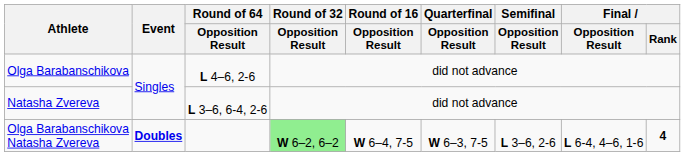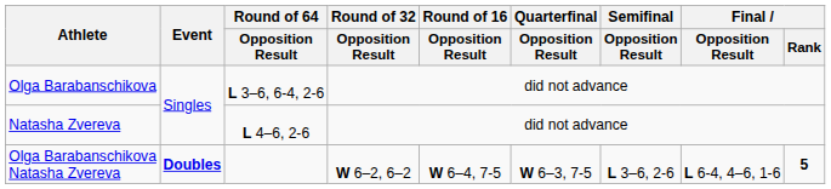Olga Barabanschikova | Round of 64 / Opposition Result: L 4–6, 2-6 -> L 3–6, 6-4, 2-6
Natasha Zvereva | Round of 64 / Opposition Result: L 3–6, 6-4, 2-6 -> L 4–6, 2-6
Olga Barabanschikova Natasha Zvereva | Round of 32 / Opposition Result: lightgreen background -> no background
Olga Barabanschikova Natasha Zvereva | Final / Rank: 4 -> 5
